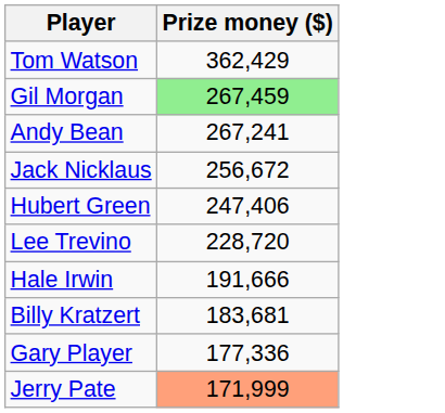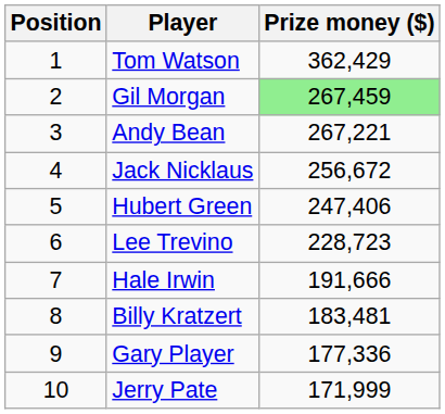+ column: Position | 1 | 2 | 3 | 4 | 5 | 6 | 7 | 8 | 9 | 10
Andy Bean | Prize money ($): 267,241 -> 267,221
Lee Trevino | Prize money ($): 228,720 -> 228,723
Billy Kratzert | Prize money ($): 183,681 -> 183,481
Jerry Pate | Prize money ($): lightsalmon background -> no background
